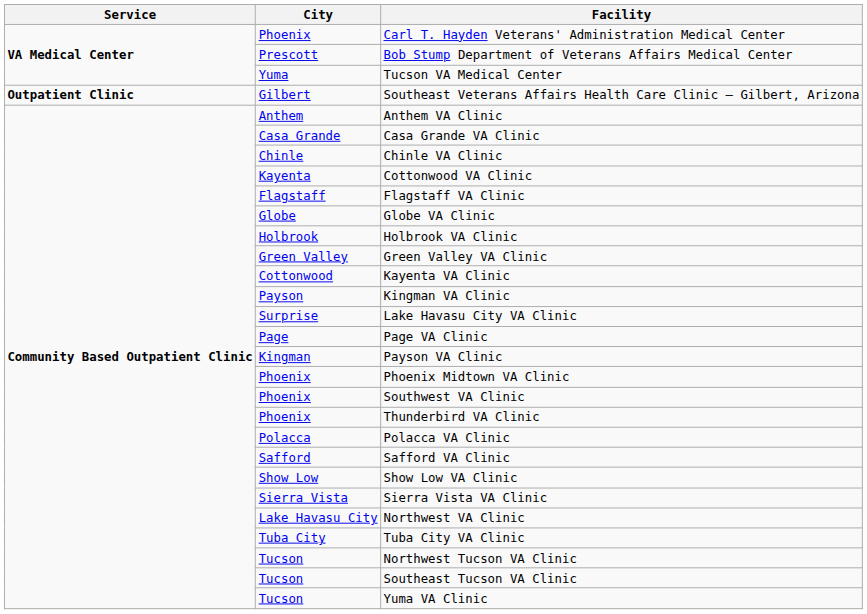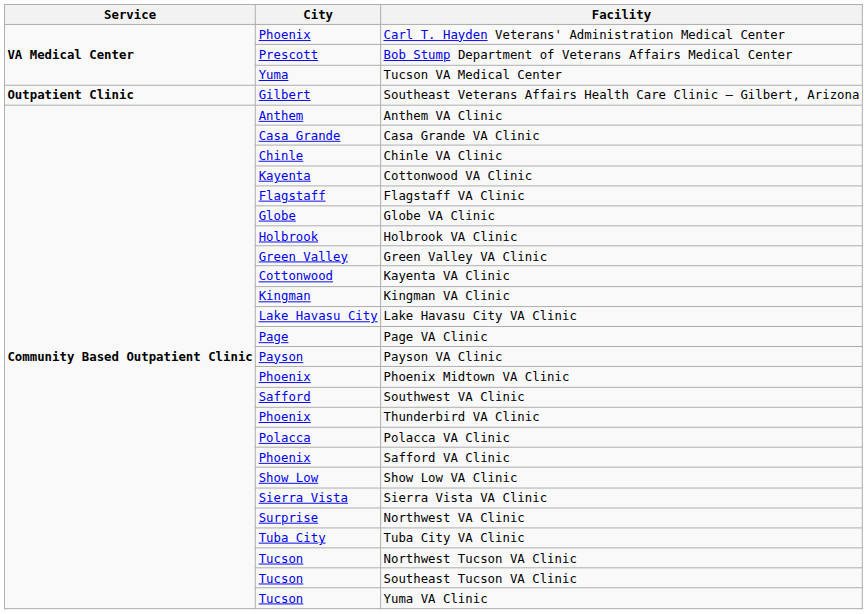Kingman VA Clinic | City: Payson -> Kingman
Lake Havasu City VA Clinic | City: Surprise -> Lake Havasu City
Payson VA Clinic | City: Kingman -> Payson
Southwest VA Clinic | City: Phoenix -> Safford
Safford VA Clinic | City: Safford -> Phoenix
Northwest VA Clinic | City: Lake Havasu City -> Surprise
